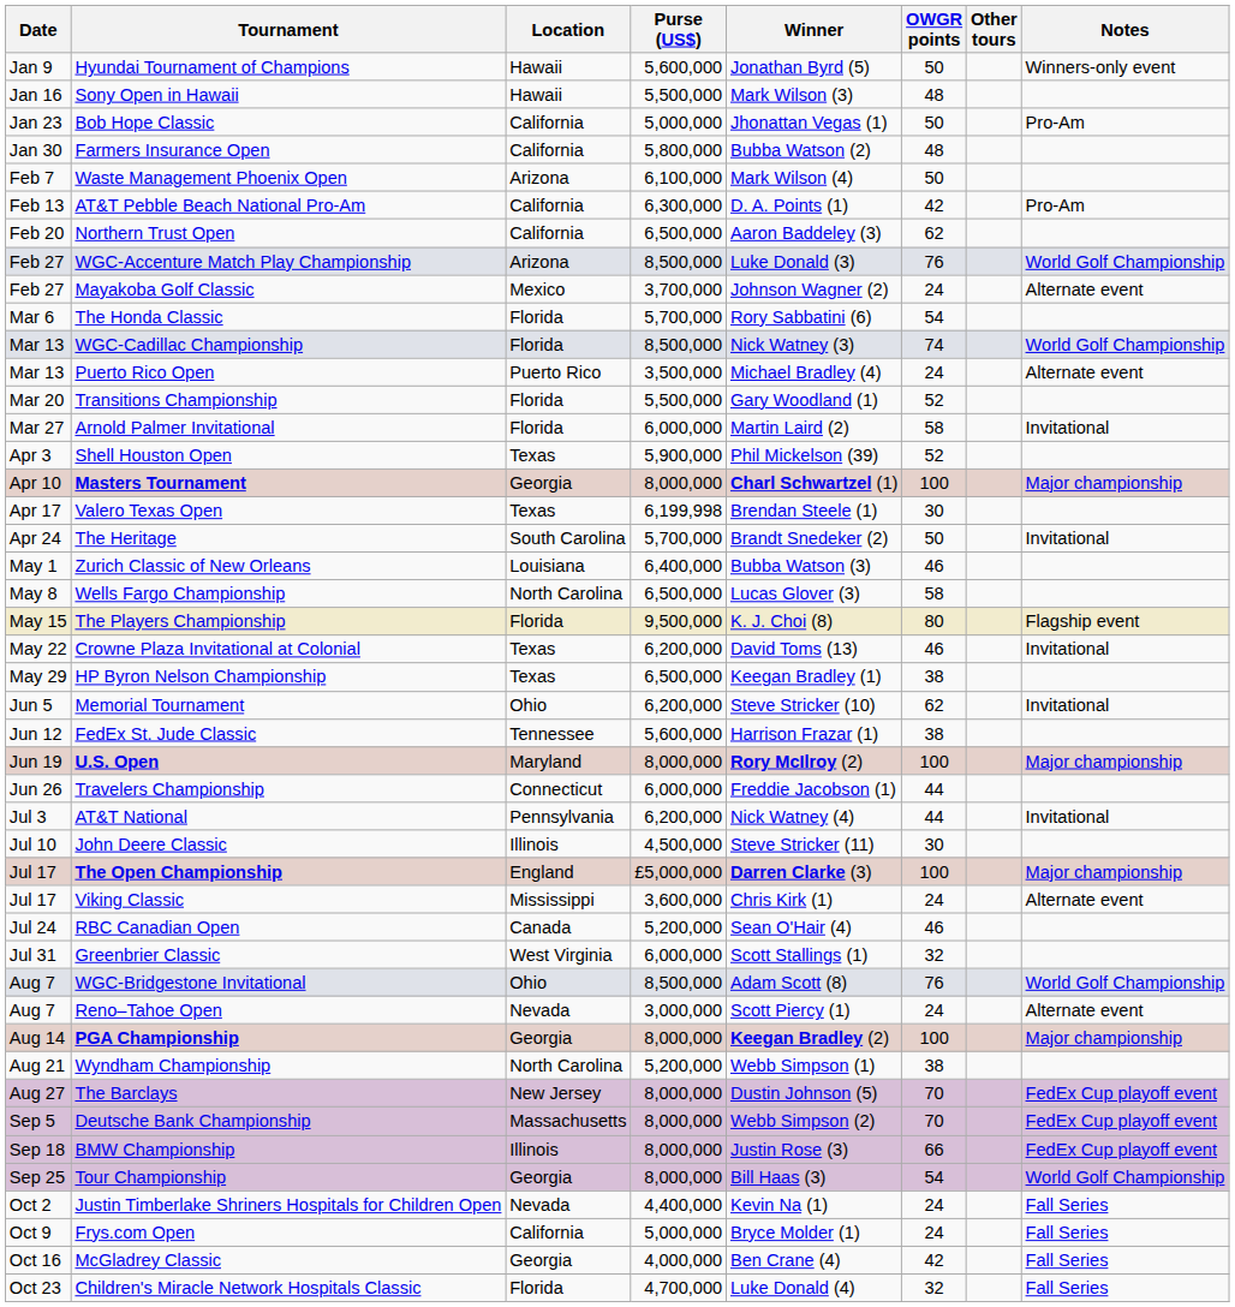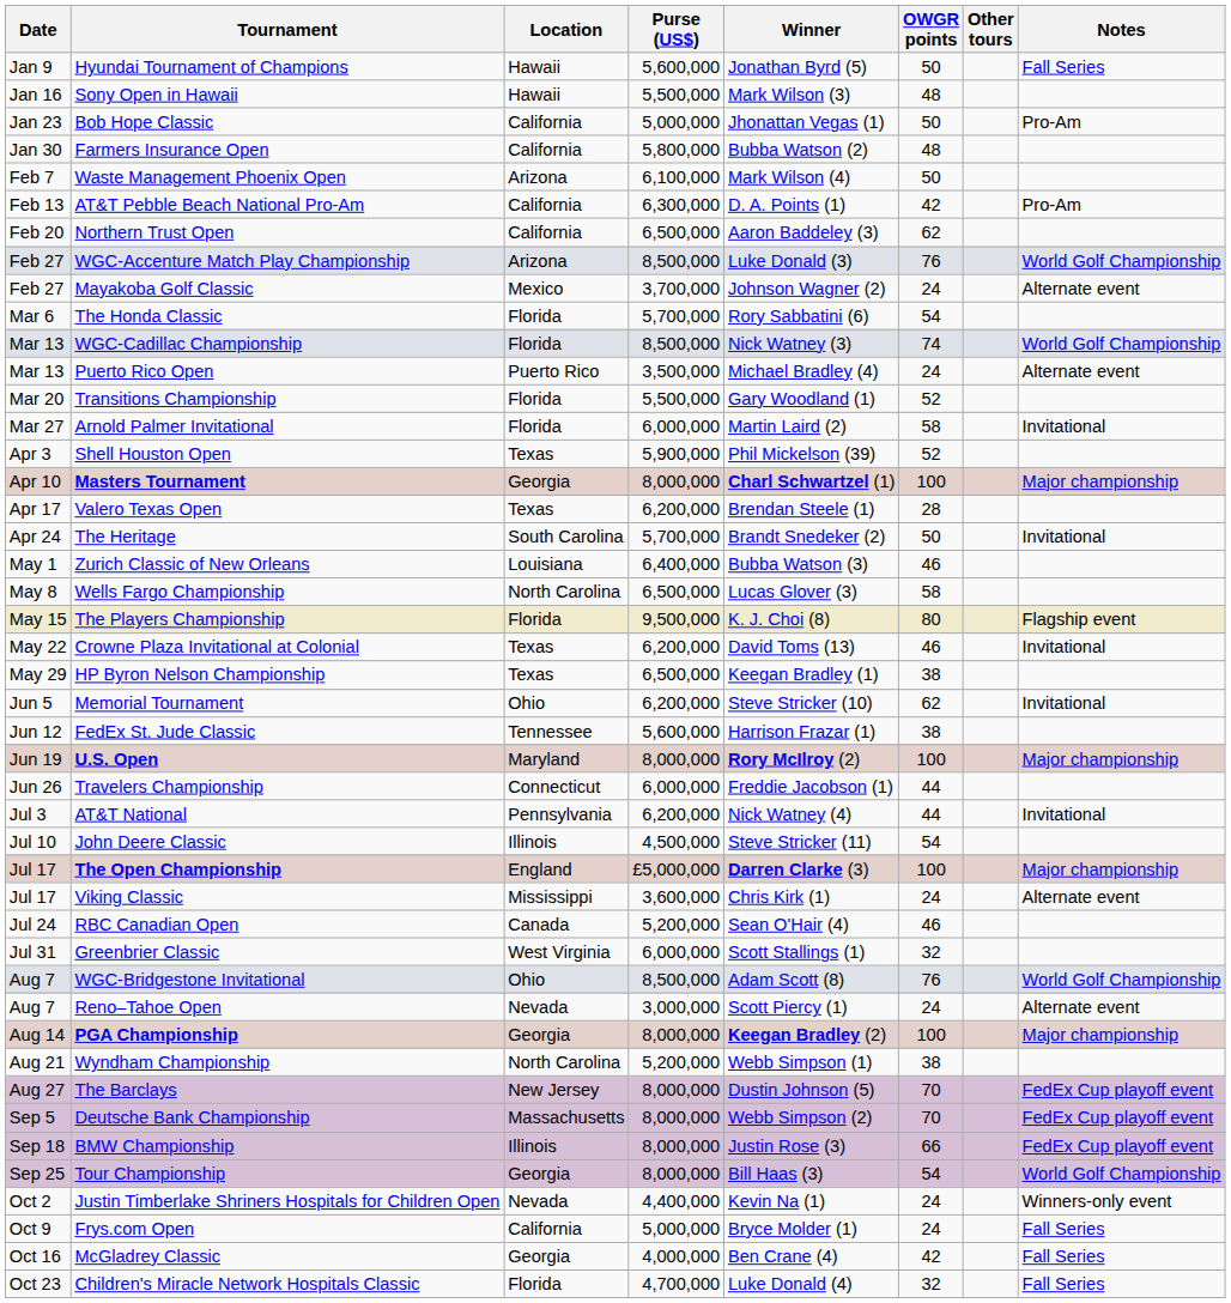Hyundai Tournament of Champions | Notes: Winners-only event -> Fall Series
Valero Texas Open | Purse (US$): 6,199,998 -> 6,200,000
Valero Texas Open | OWGR points: 30 -> 28
John Deere Classic | OWGR points: 30 -> 54
Justin Timberlake Shriners Hospitals for Children Open | Notes: Fall Series -> Winners-only event
